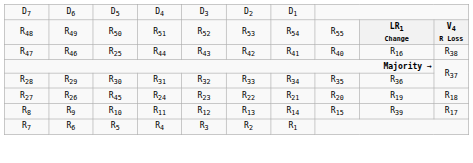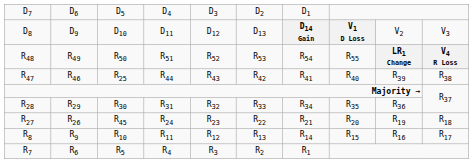+ row: D8 | D9 | D10 | D11 | D12 | D13 | D14 Gain | V1 D Loss | V2 | V3
R47 | column 9: R16 -> R39
R8 | column 9: R39 -> R16
